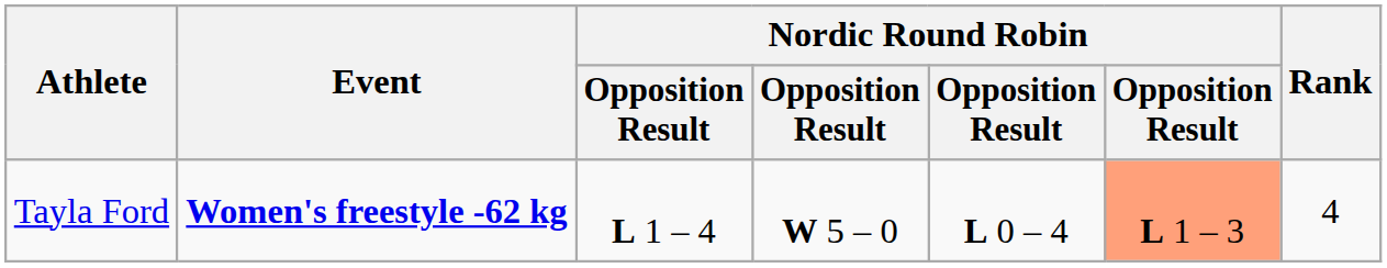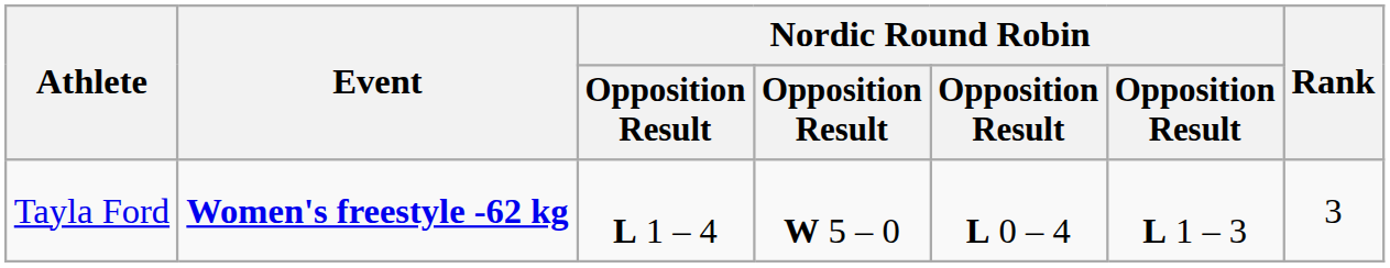Tayla Ford | column 6: lightsalmon background -> no background
Tayla Ford | Rank: 4 -> 3
